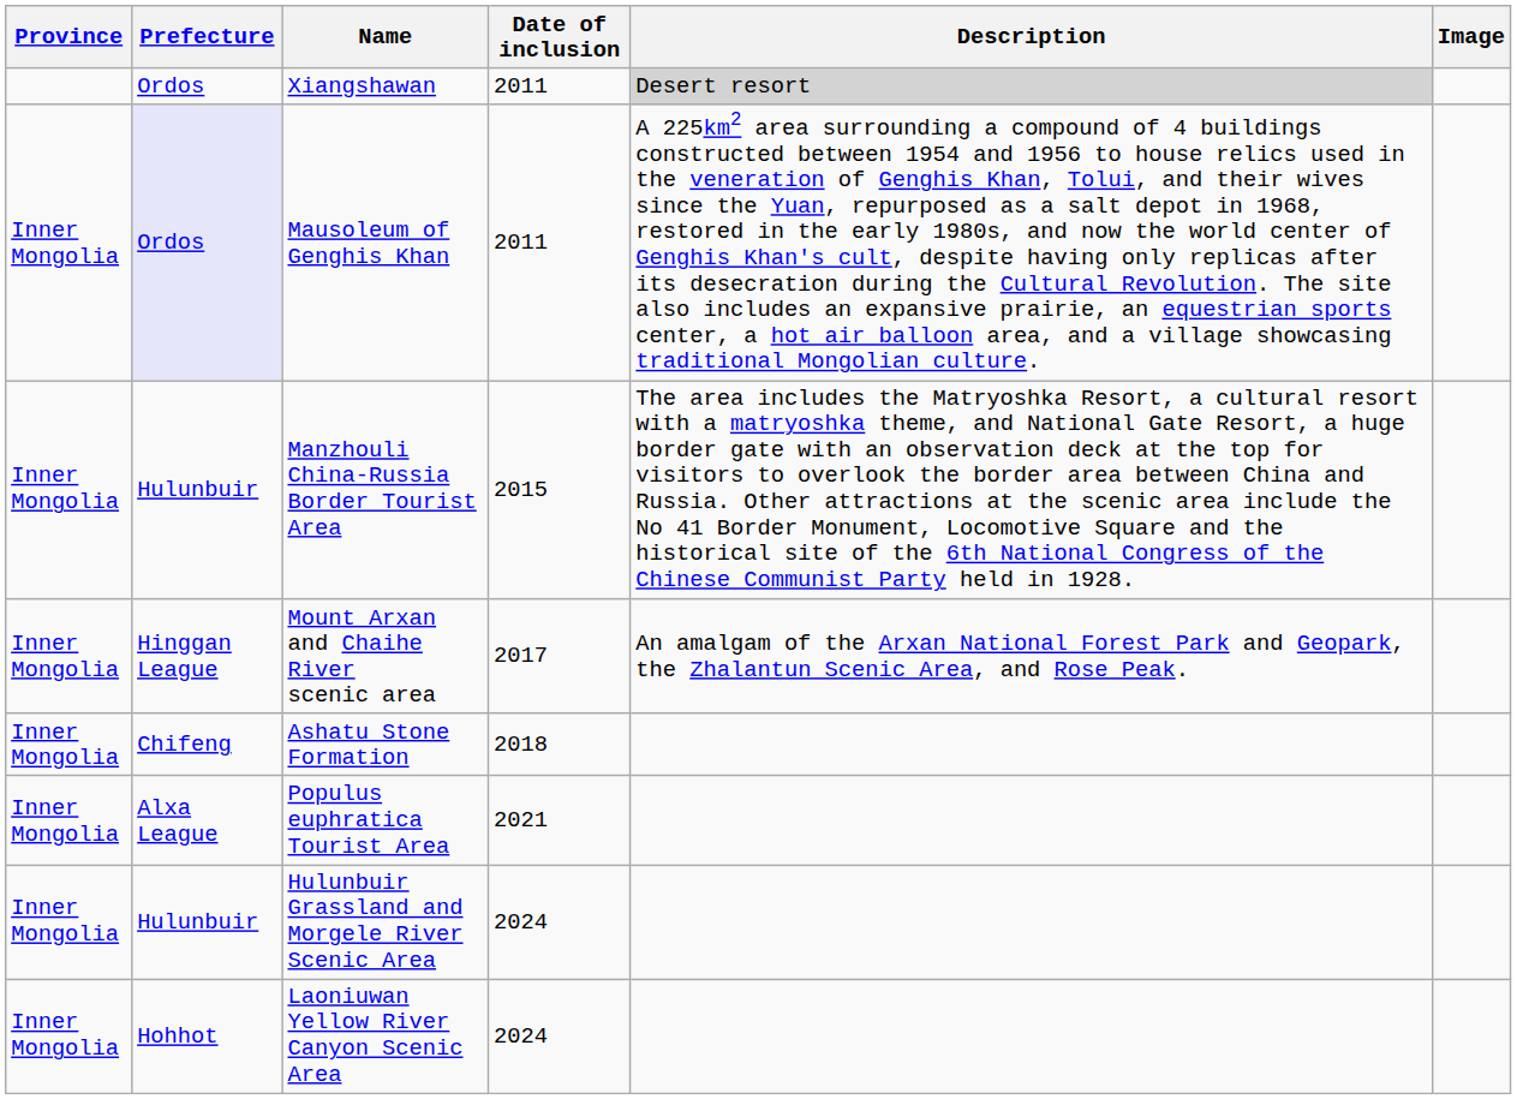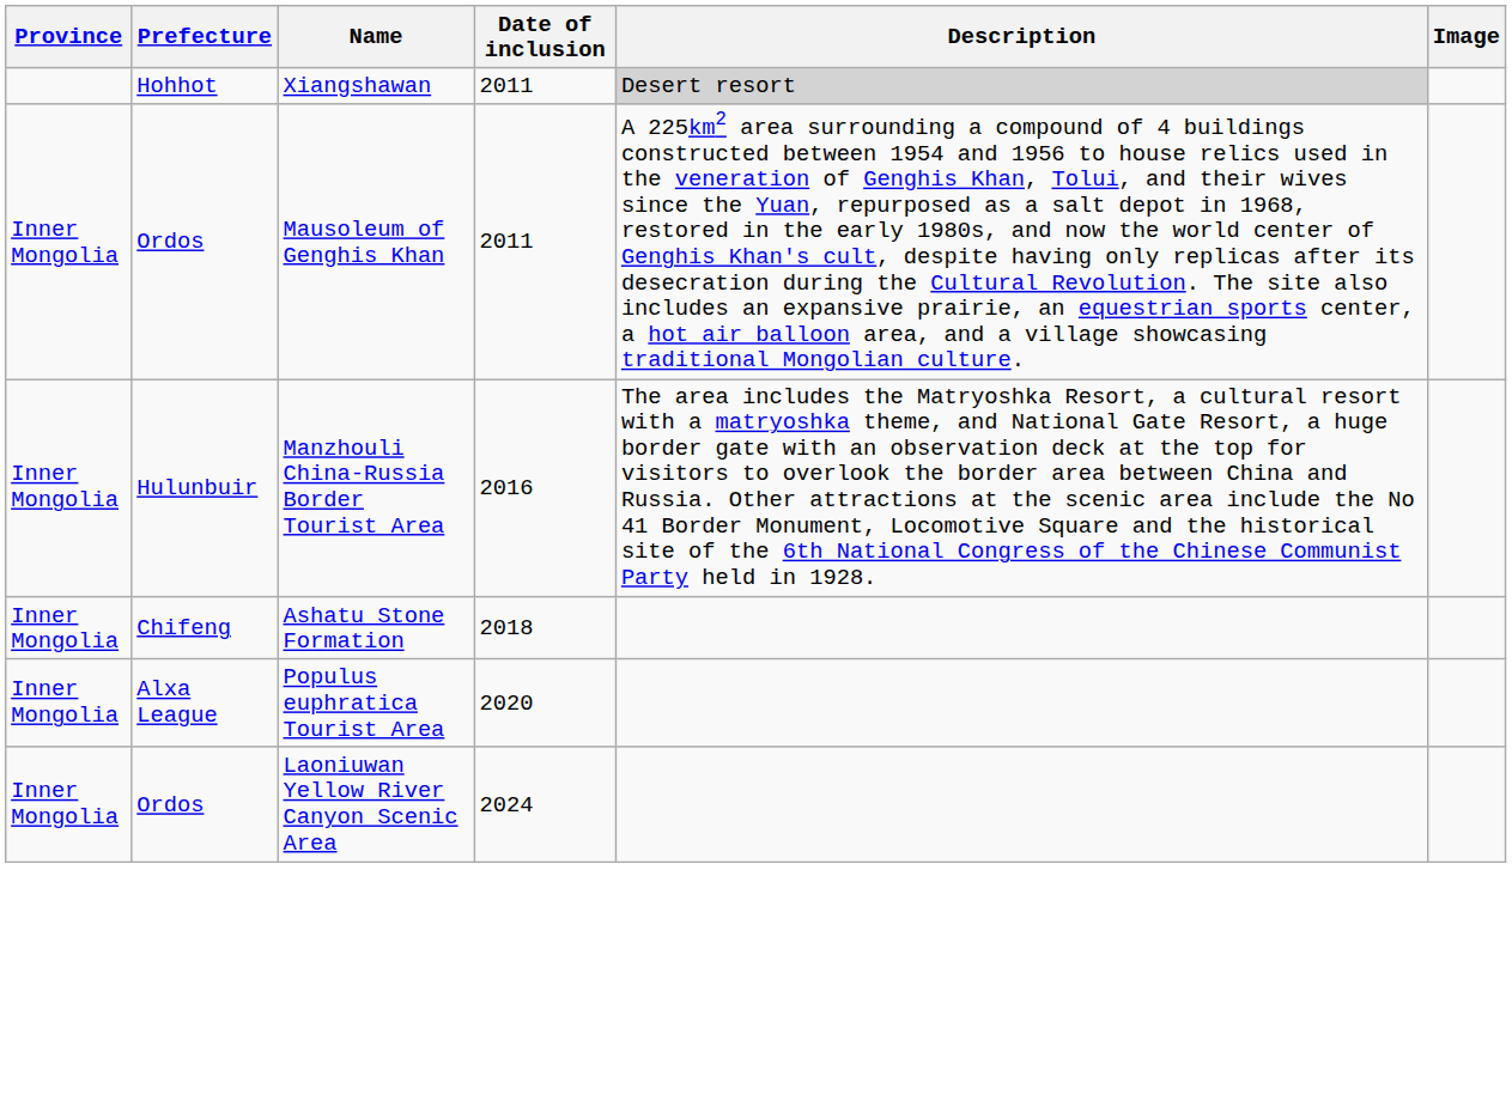Xiangshawan | Prefecture: Ordos -> Hohhot
Mausoleum of Genghis Khan | Prefecture: lavender background -> no background
Manzhouli China-Russia Border Tourist Area | Date of inclusion: 2015 -> 2016
- row: Inner Mongolia | Hinggan League | Mount Arxan and Chaihe River scenic area | 2017 | An amalgam of the Arxan National Forest Park and Geopark, the Zhalantun Scenic Area, and Rose Peak.
Populus euphratica Tourist Area | Date of inclusion: 2021 -> 2020
- row: Inner Mongolia | Hulunbuir | Hulunbuir Grassland and Morgele River Scenic Area | 2024
Laoniuwan Yellow River Canyon Scenic Area | Prefecture: Hohhot -> Ordos
